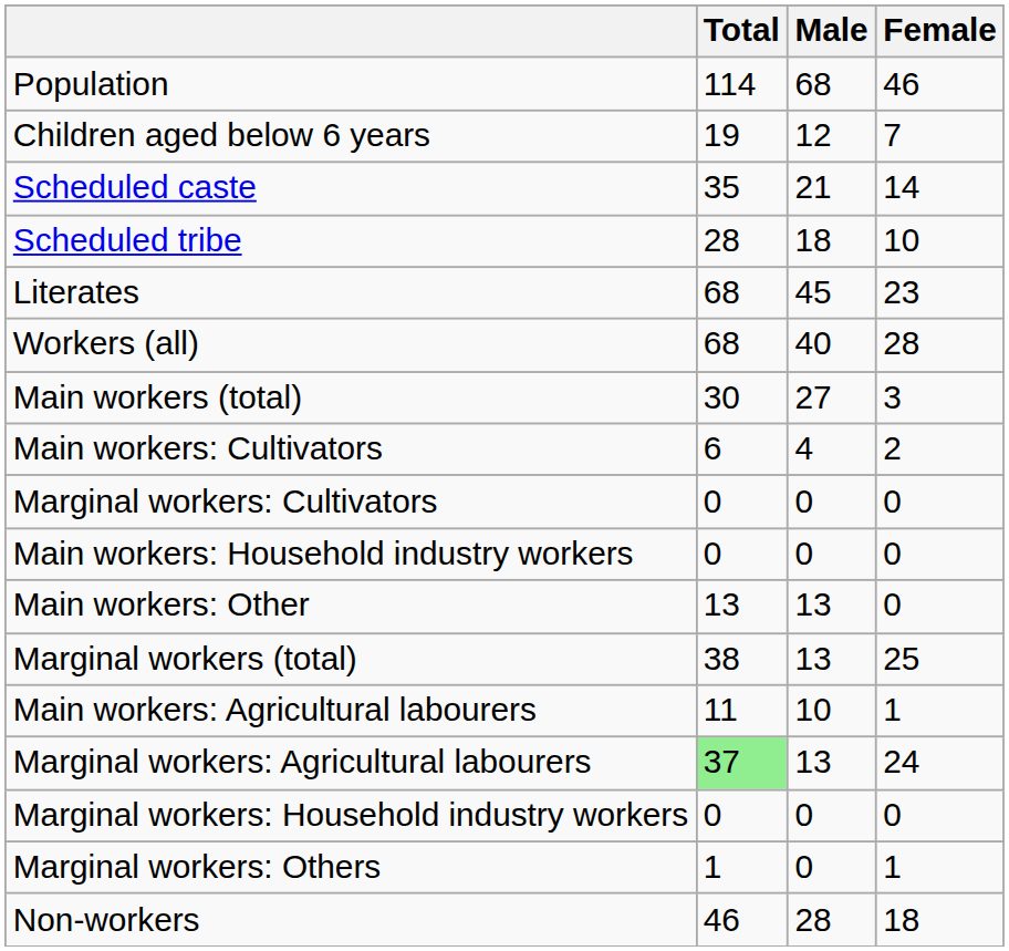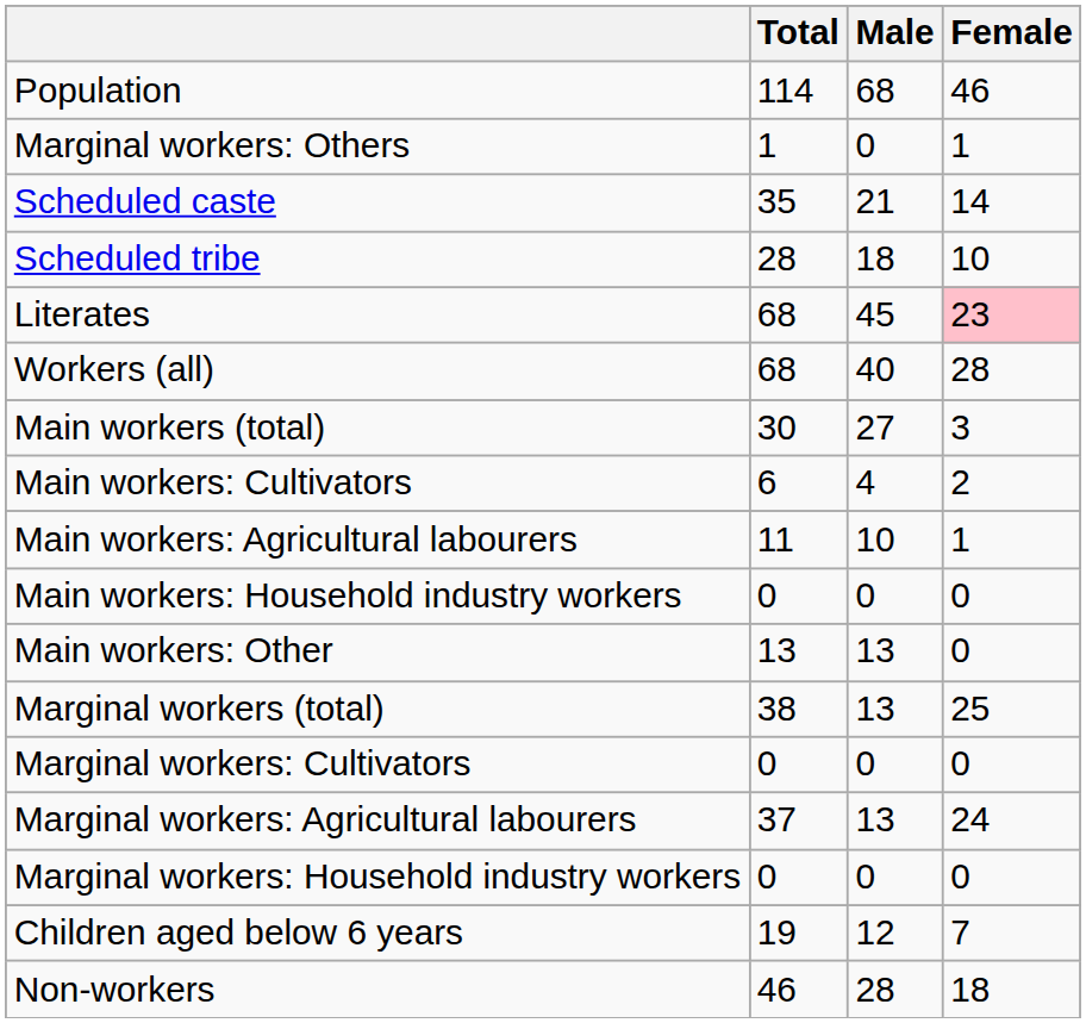rows swapped: Children aged below 6 years <-> Marginal workers: Others
Literates | Female: no background -> pink background
rows swapped: Main workers: Agricultural labourers <-> Marginal workers: Cultivators
Marginal workers: Agricultural labourers | Total: lightgreen background -> no background
